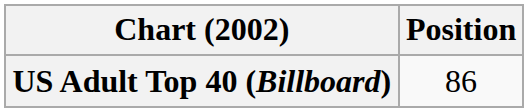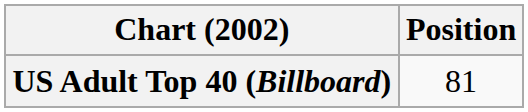US Adult Top 40 (Billboard) | Position: 86 -> 81
